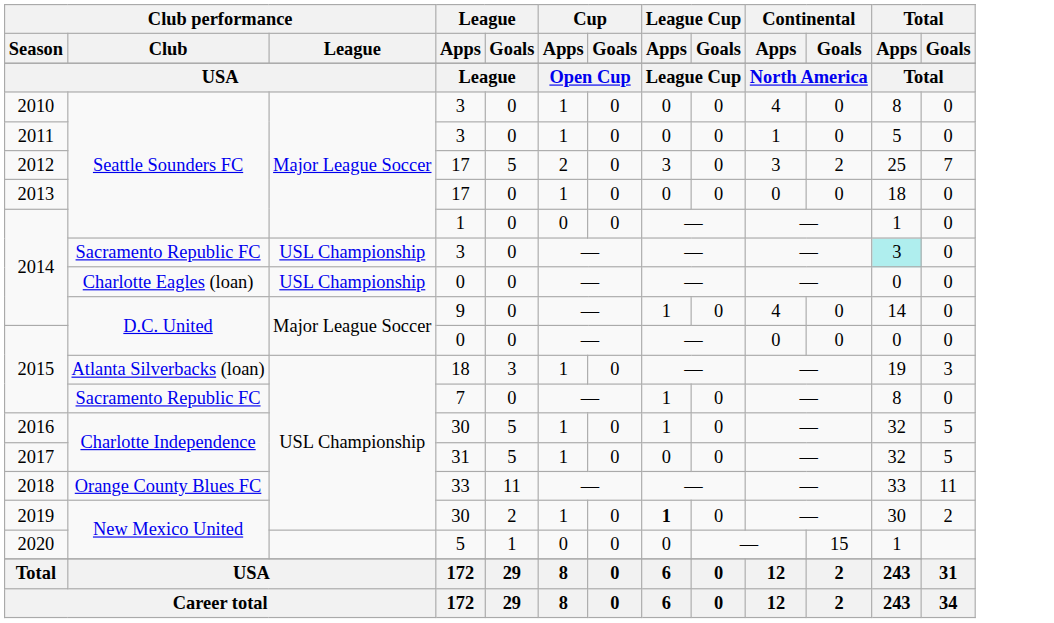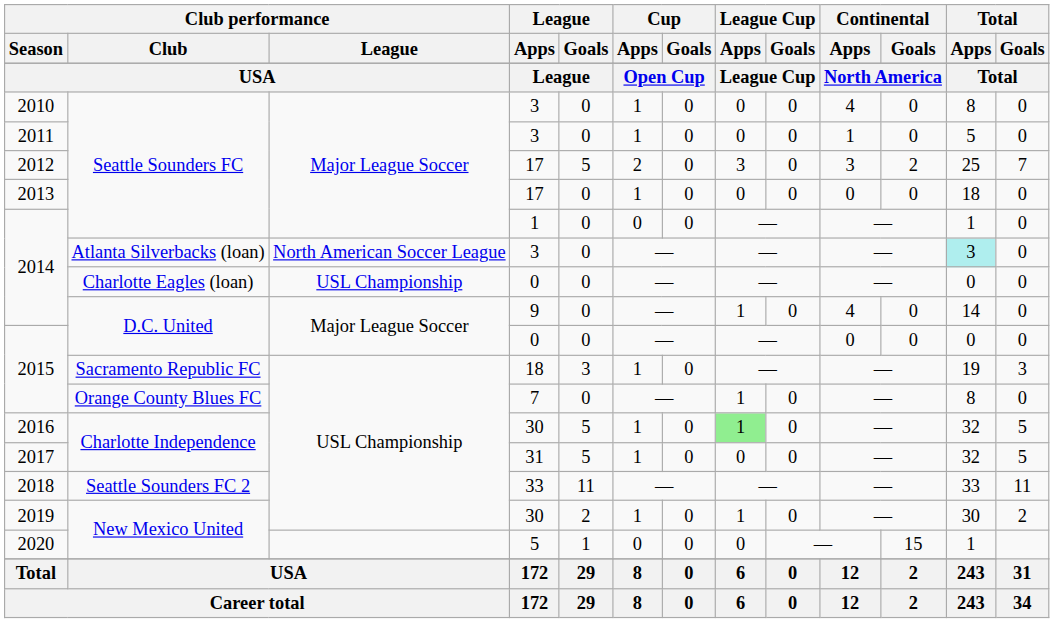2014 / 3 | Club performance / Club: Sacramento Republic FC -> Atlanta Silverbacks (loan)
2014 / 3 | Club performance / League: USL Championship -> North American Soccer League
2015 / 18 | Club performance / Club: Atlanta Silverbacks (loan) -> Sacramento Republic FC
2015 / 7 | Club performance / Club: Sacramento Republic FC -> Orange County Blues FC
2016 | League Cup / Apps: no background -> lightgreen background
2018 | Club performance / Club: Orange County Blues FC -> Seattle Sounders FC 2
2019 | League Cup / Apps: bold -> normal
